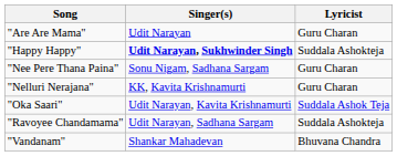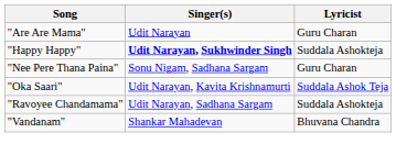- row: "Nelluri Nerajana" | KK, Kavita Krishnamurti | Guru Charan
